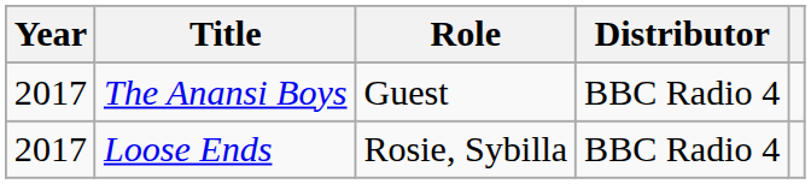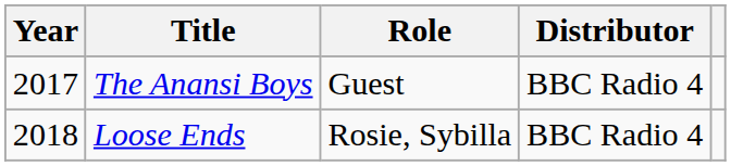Loose Ends | Year: 2017 -> 2018
